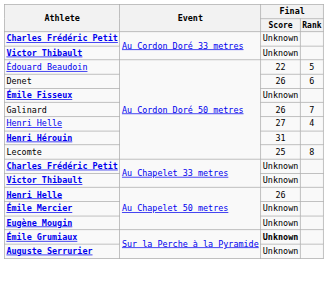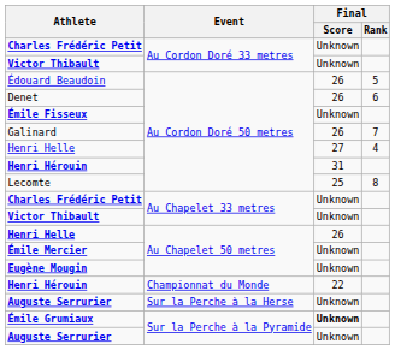Édouard Beaudoin | Final / Score: 22 -> 26
+ row: Henri Hérouin | Championnat du Monde | 22
+ row: Auguste Serrurier | Sur la Perche à la Herse | Unknown
